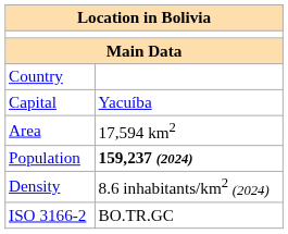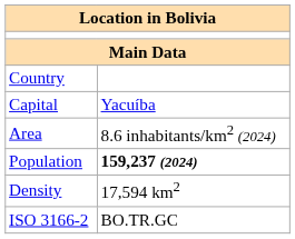Area | column 2: 17,594 km2 -> 8.6 inhabitants/km2 (2024)
Density | column 2: 8.6 inhabitants/km2 (2024) -> 17,594 km2
